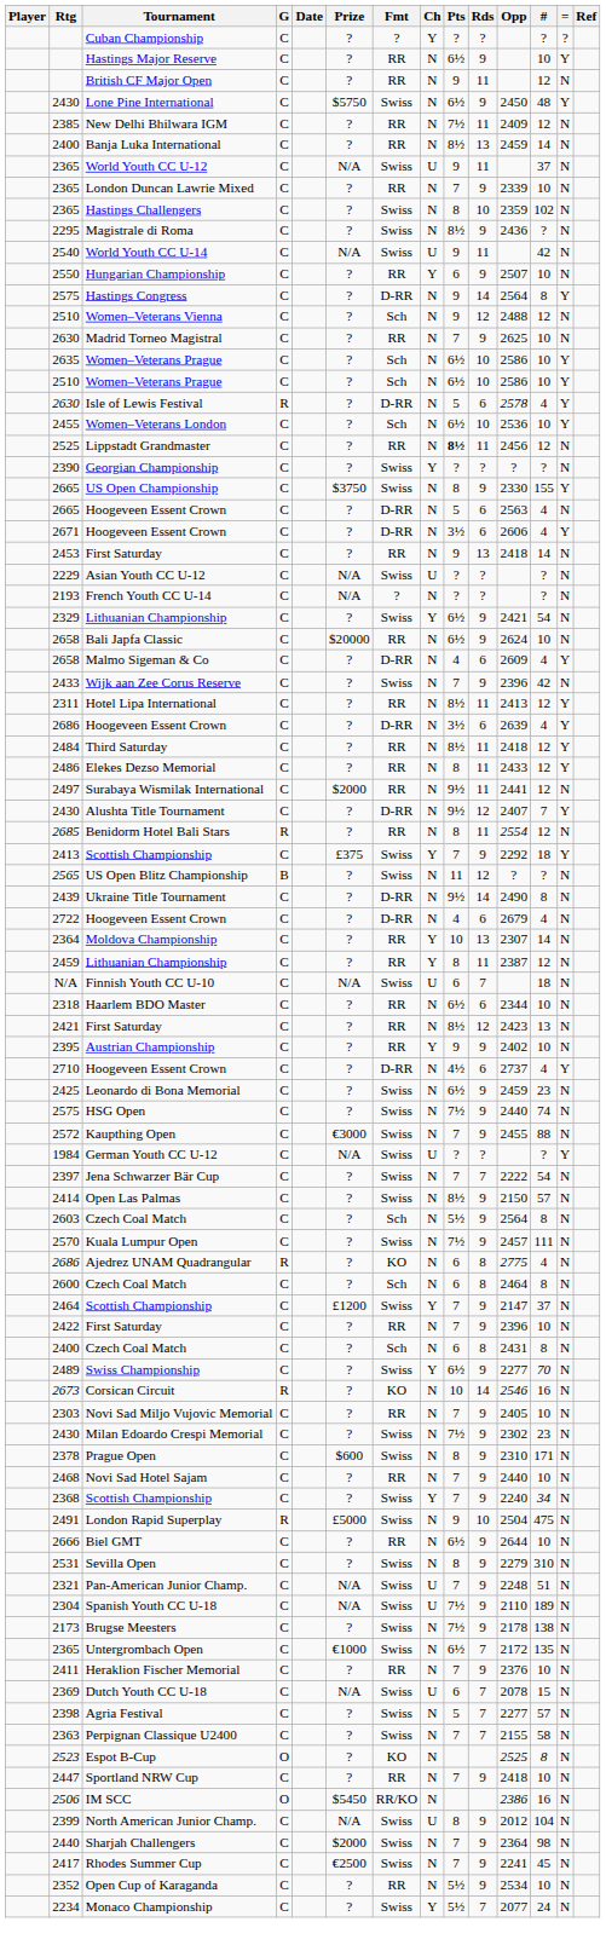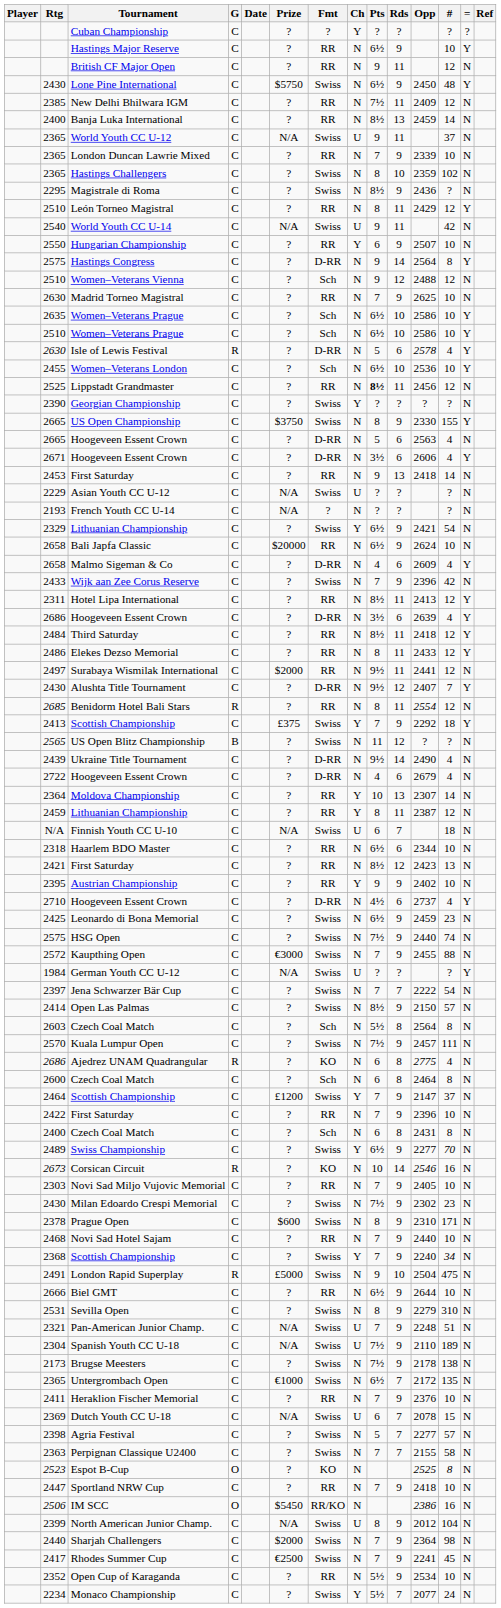+ row: 2510 | León Torneo Magistral | C | ? | RR | N | 8 | 11 | 2429 | 12 | Y
Ukraine Title Tournament | #: 8 -> 4
2603 / Czech Coal Match | Rds: 9 -> 8
